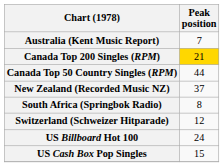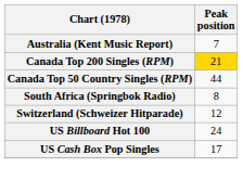- row: New Zealand (Recorded Music NZ) | 37
US Cash Box Pop Singles | Peak position: 15 -> 17
